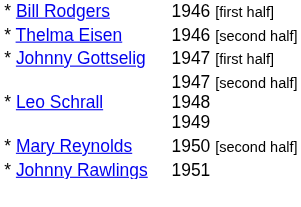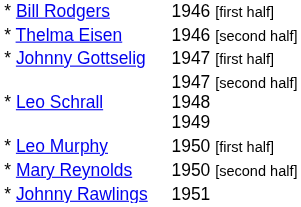+ row: * Leo Murphy | 1950 [first half]
